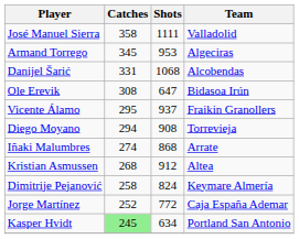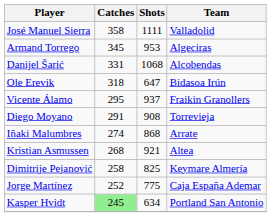Ole Erevik | Catches: 308 -> 318
Diego Moyano | Catches: 294 -> 291
Kristian Asmussen | Shots: 912 -> 921
Dimitrije Pejanović | Shots: 824 -> 825
Jorge Martínez | Shots: 772 -> 775
